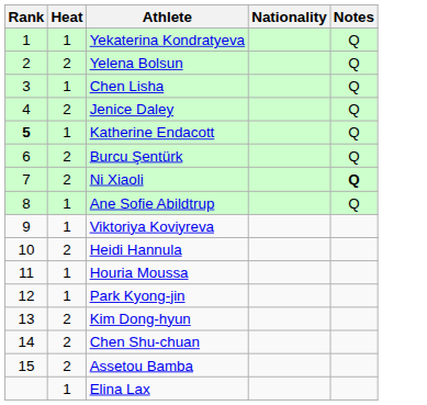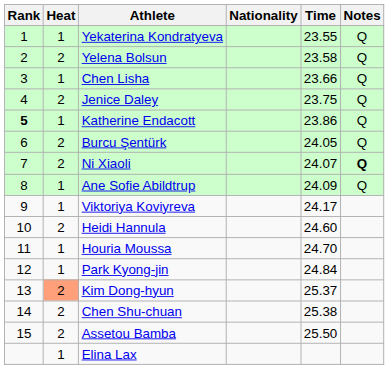+ column: Time | 23.55 | 23.58 | 23.66 | 23.75 | 23.86 | 24.05 | 24.07 | 24.09 | 24.17 | 24.60 | 24.70 | 24.84 | 25.37 | 25.38 | 25.50
Kim Dong-hyun | Heat: no background -> lightsalmon background
